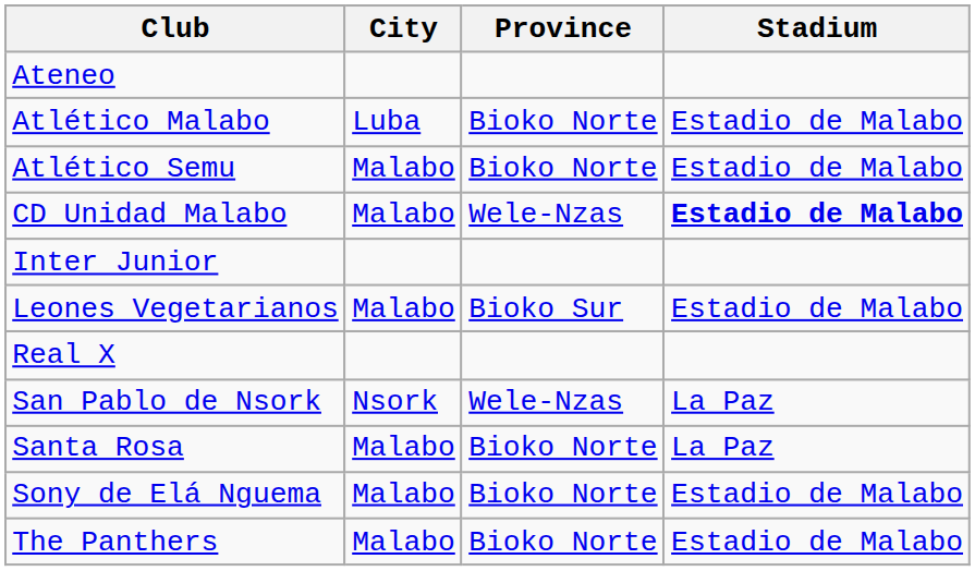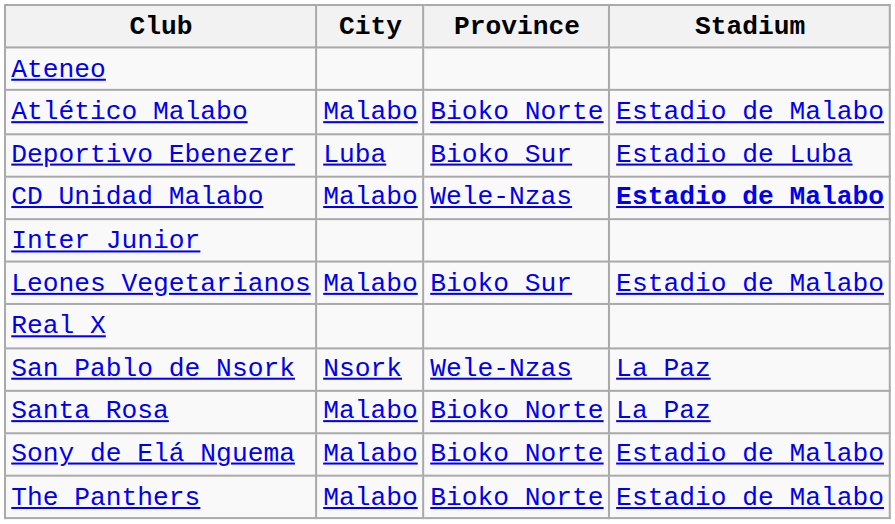Atlético Malabo | City: Luba -> Malabo
- row: Atlético Semu | Malabo | Bioko Norte | Estadio de Malabo
+ row: Deportivo Ebenezer | Luba | Bioko Sur | Estadio de Luba
